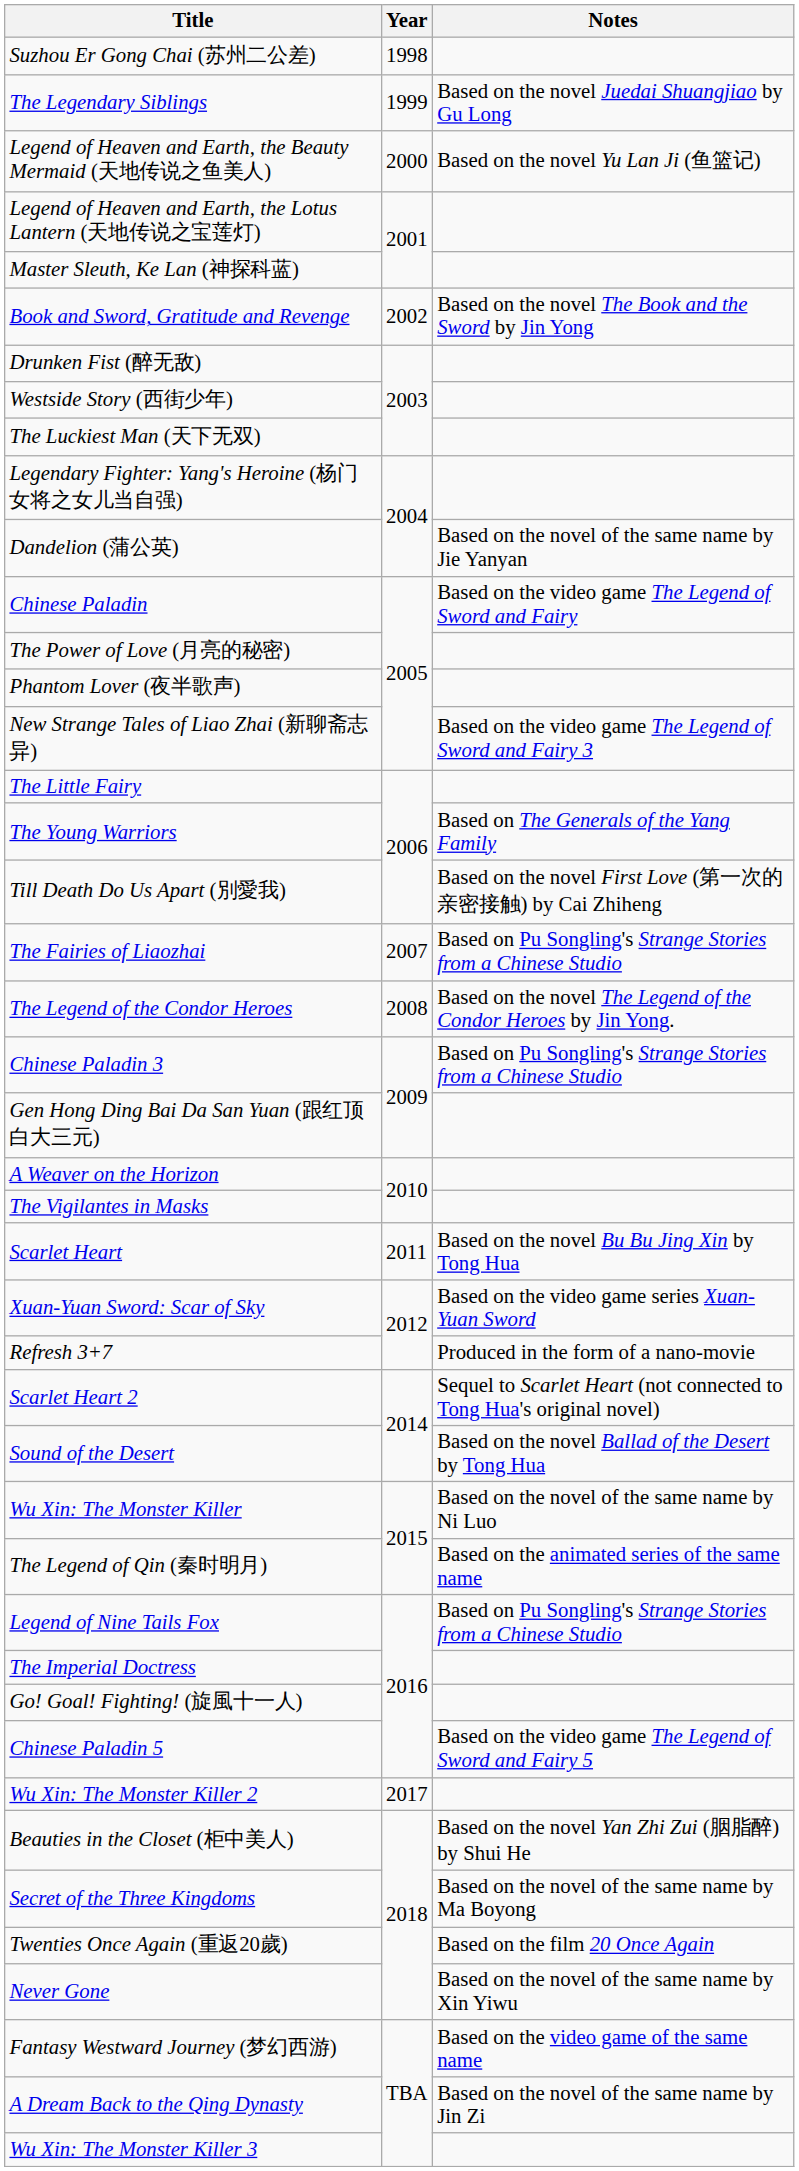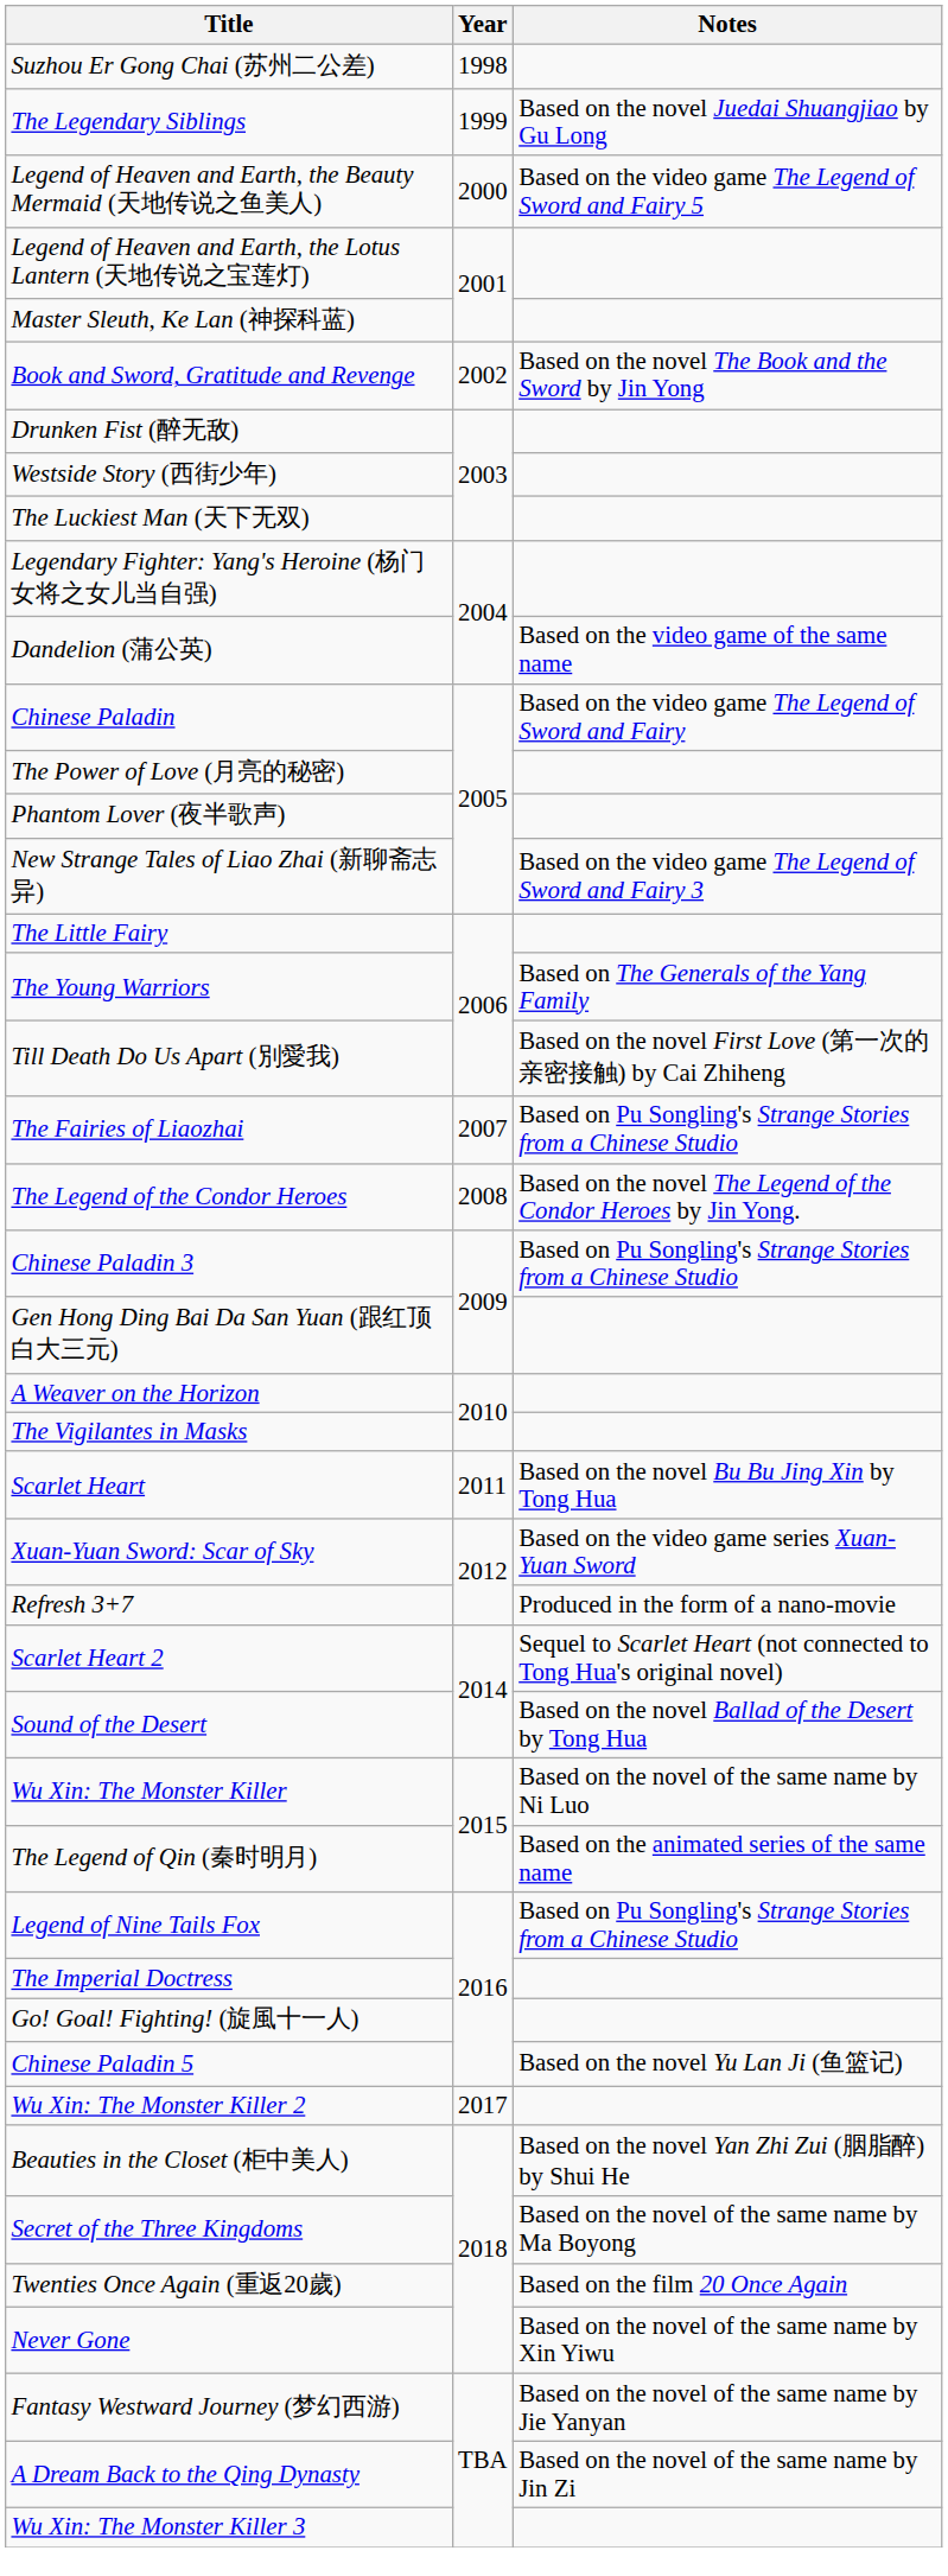Legend of Heaven and Earth, the Beauty Mermaid (天地传说之鱼美人) | Notes: Based on the novel Yu Lan Ji (鱼篮记) -> Based on the video game The Legend of Sword and Fairy 5
Dandelion (蒲公英) | Notes: Based on the novel of the same name by Jie Yanyan -> Based on the video game of the same name
Chinese Paladin 5 | Notes: Based on the video game The Legend of Sword and Fairy 5 -> Based on the novel Yu Lan Ji (鱼篮记)
Fantasy Westward Journey (梦幻西游) | Notes: Based on the video game of the same name -> Based on the novel of the same name by Jie Yanyan
